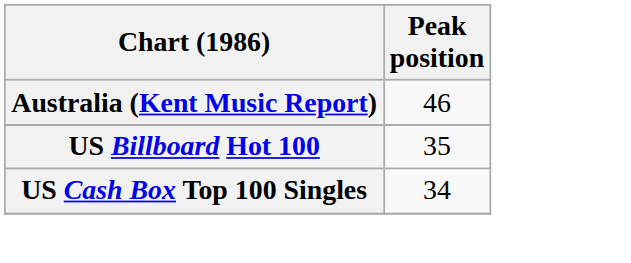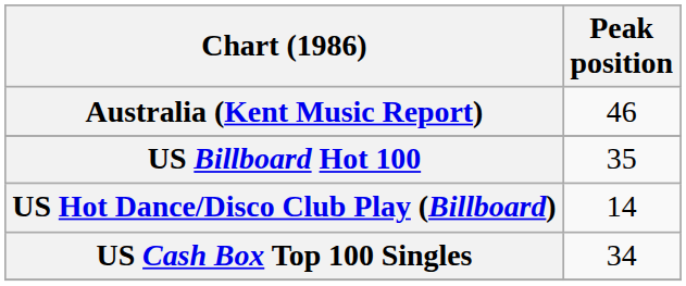+ row: US Hot Dance/Disco Club Play (Billboard) | 14
